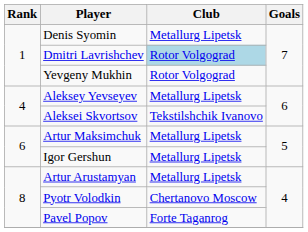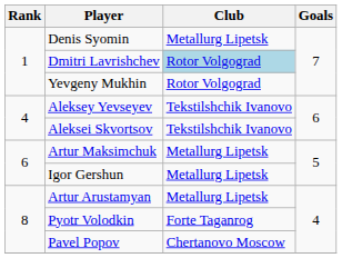Aleksey Yevseyev | Club: Metallurg Lipetsk -> Tekstilshchik Ivanovo
Pyotr Volodkin | Club: Chertanovo Moscow -> Forte Taganrog
Pavel Popov | Club: Forte Taganrog -> Chertanovo Moscow
